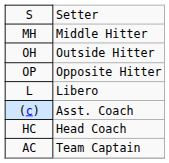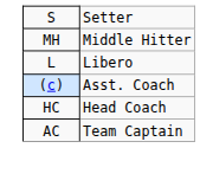- row: OH | Outside Hitter
- row: OP | Opposite Hitter
